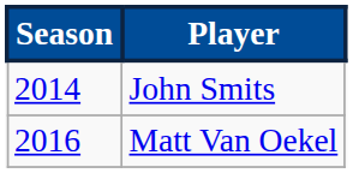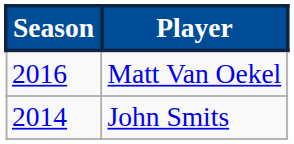rows swapped: John Smits <-> Matt Van Oekel
